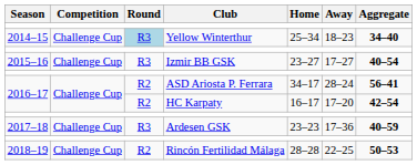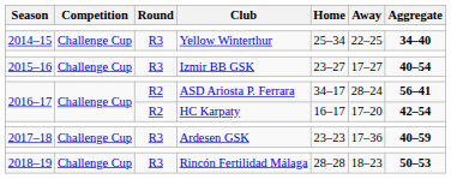Yellow Winterthur | Round: lightblue background -> no background
Yellow Winterthur | Away: 18–23 -> 22–25
Rincón Fertilidad Málaga | Round: R2 -> R3
Rincón Fertilidad Málaga | Away: 22–25 -> 18–23
